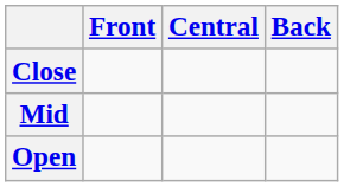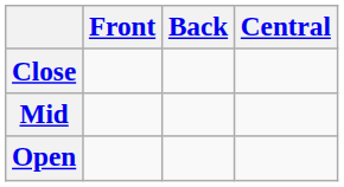columns swapped: Central <-> Back
